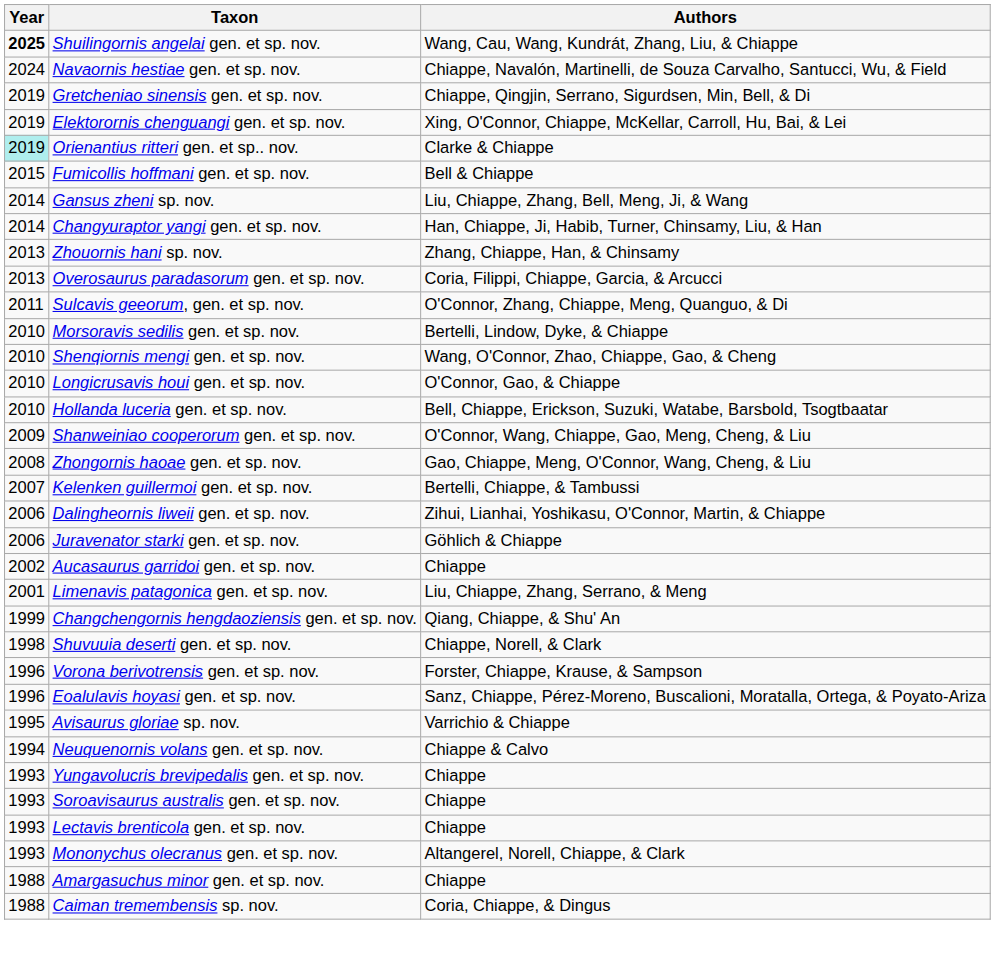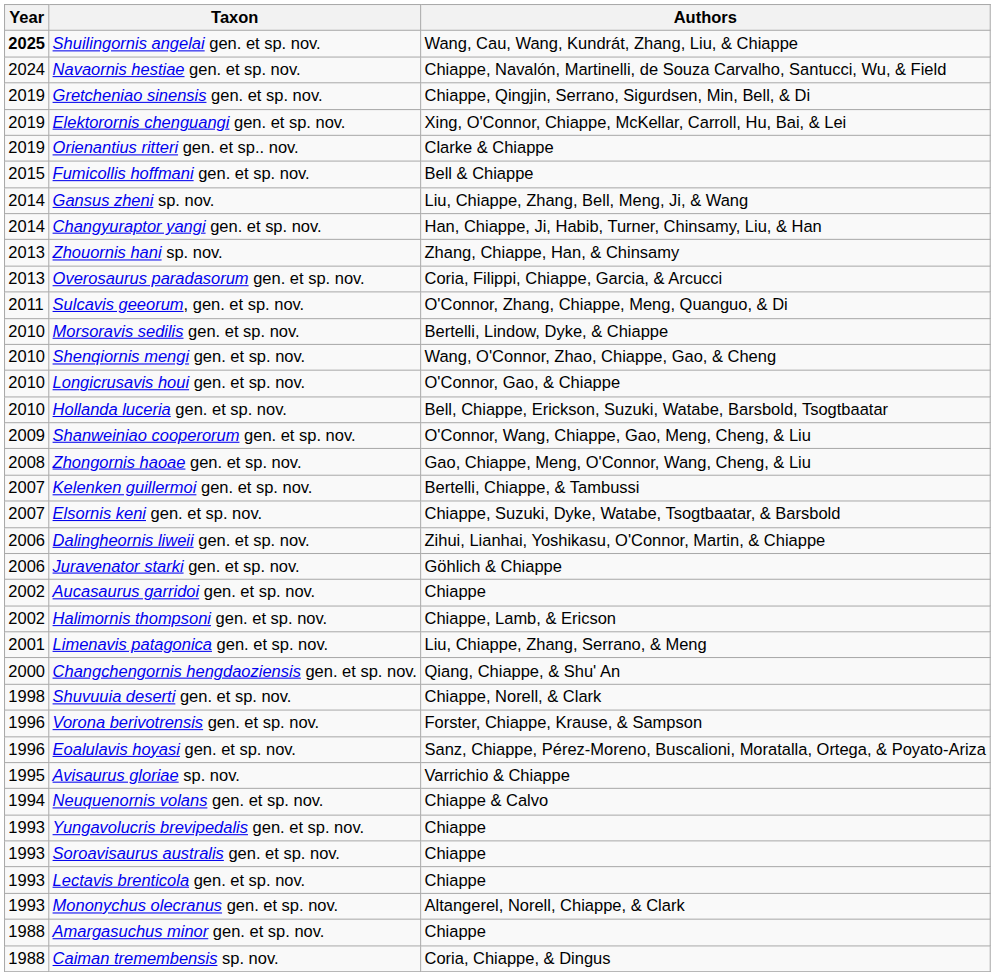Orienantius ritteri gen. et sp.. nov. | Year: paleturquoise background -> no background
+ row: 2007 | Elsornis keni gen. et sp. nov. | Chiappe, Suzuki, Dyke, Watabe, Tsogtbaatar, & Barsbold
+ row: 2002 | Halimornis thompsoni gen. et sp. nov. | Chiappe, Lamb, & Ericson
Changchengornis hengdaoziensis gen. et sp. nov. | Year: 1999 -> 2000
